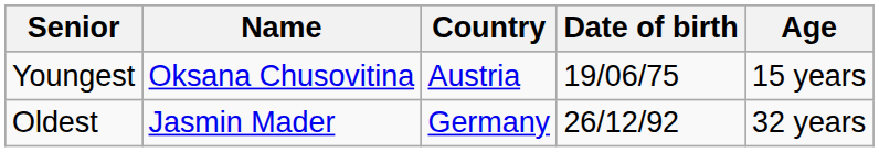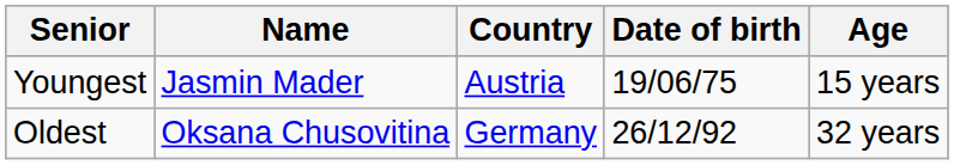Youngest | Name: Oksana Chusovitina -> Jasmin Mader
Oldest | Name: Jasmin Mader -> Oksana Chusovitina
